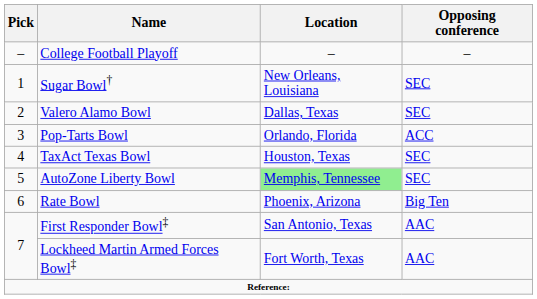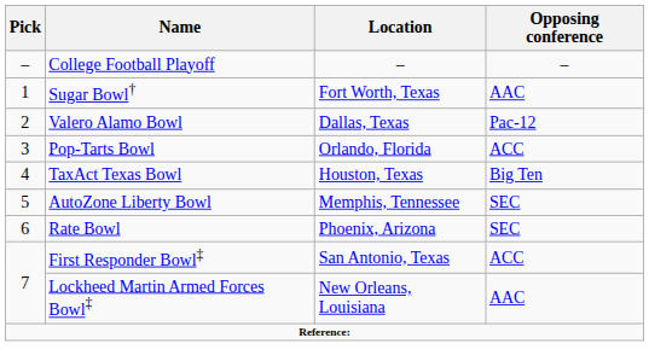Sugar Bowl† | Location: New Orleans, Louisiana -> Fort Worth, Texas
Sugar Bowl† | Opposing conference: SEC -> AAC
Valero Alamo Bowl | Opposing conference: SEC -> Pac-12
TaxAct Texas Bowl | Opposing conference: SEC -> Big Ten
AutoZone Liberty Bowl | Location: lightgreen background -> no background
Rate Bowl | Opposing conference: Big Ten -> SEC
First Responder Bowl‡ | Opposing conference: AAC -> ACC
Lockheed Martin Armed Forces Bowl‡ | Location: Fort Worth, Texas -> New Orleans, Louisiana
